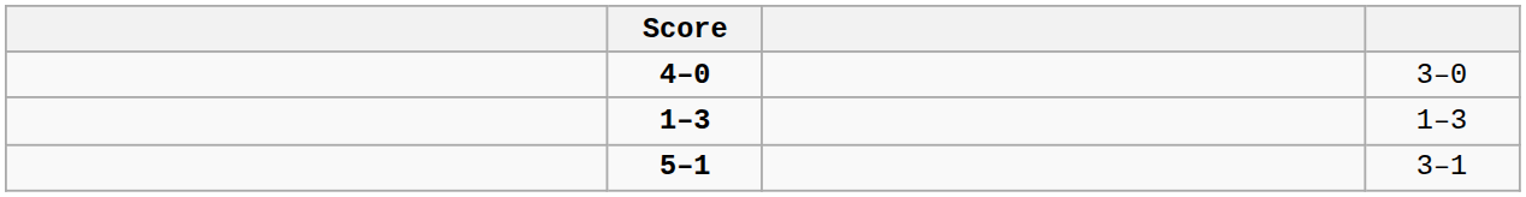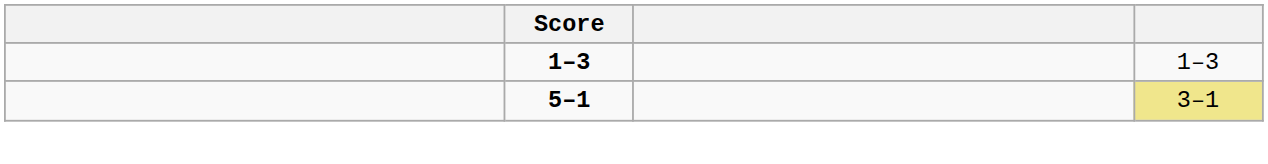- row: 4–0 | 3–0
5–1 | column 4: no background -> khaki background
